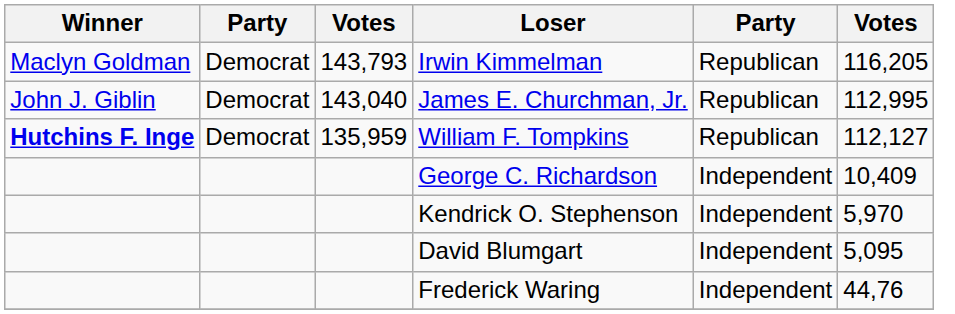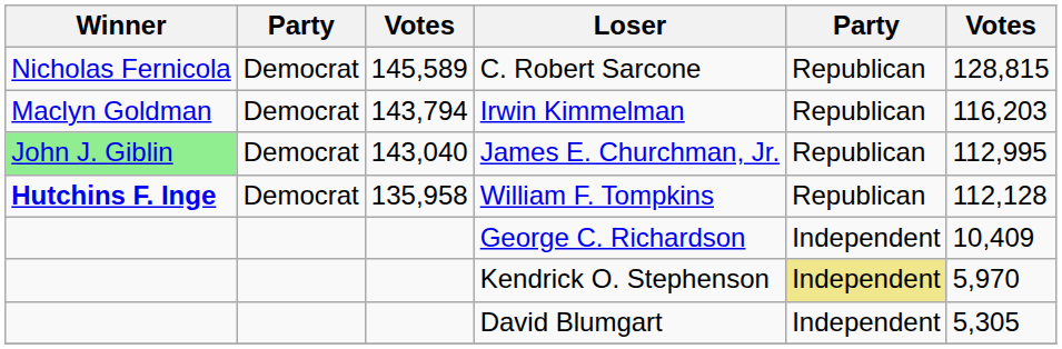+ row: Nicholas Fernicola | Democrat | 145,589 | C. Robert Sarcone | Republican | 128,815
Irwin Kimmelman | column 3: 143,793 -> 143,794
Irwin Kimmelman | column 6: 116,205 -> 116,203
James E. Churchman, Jr. | Winner: no background -> lightgreen background
William F. Tompkins | column 3: 135,959 -> 135,958
William F. Tompkins | column 6: 112,127 -> 112,128
Kendrick O. Stephenson | column 5: no background -> khaki background
David Blumgart | column 6: 5,095 -> 5,305
- row: Frederick Waring | Independent | 44,76
